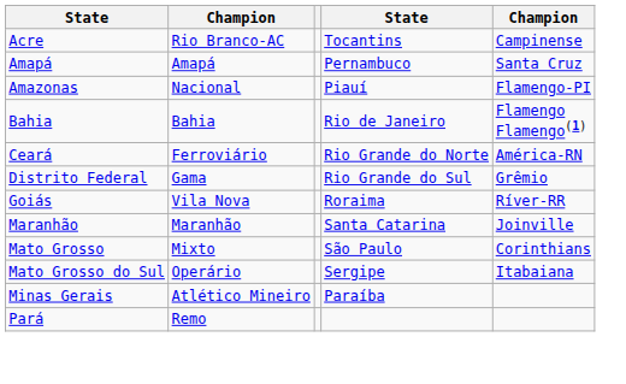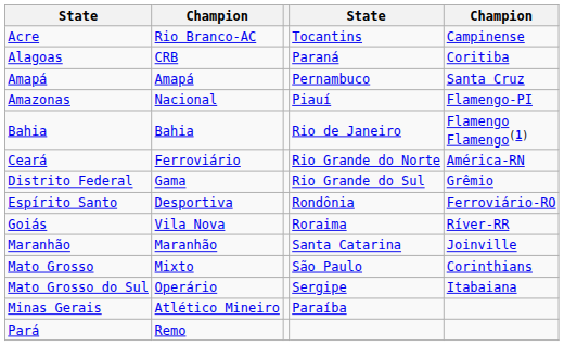+ row: Alagoas | CRB | Paraná | Coritiba
+ row: Espírito Santo | Desportiva | Rondônia | Ferroviário-RO
